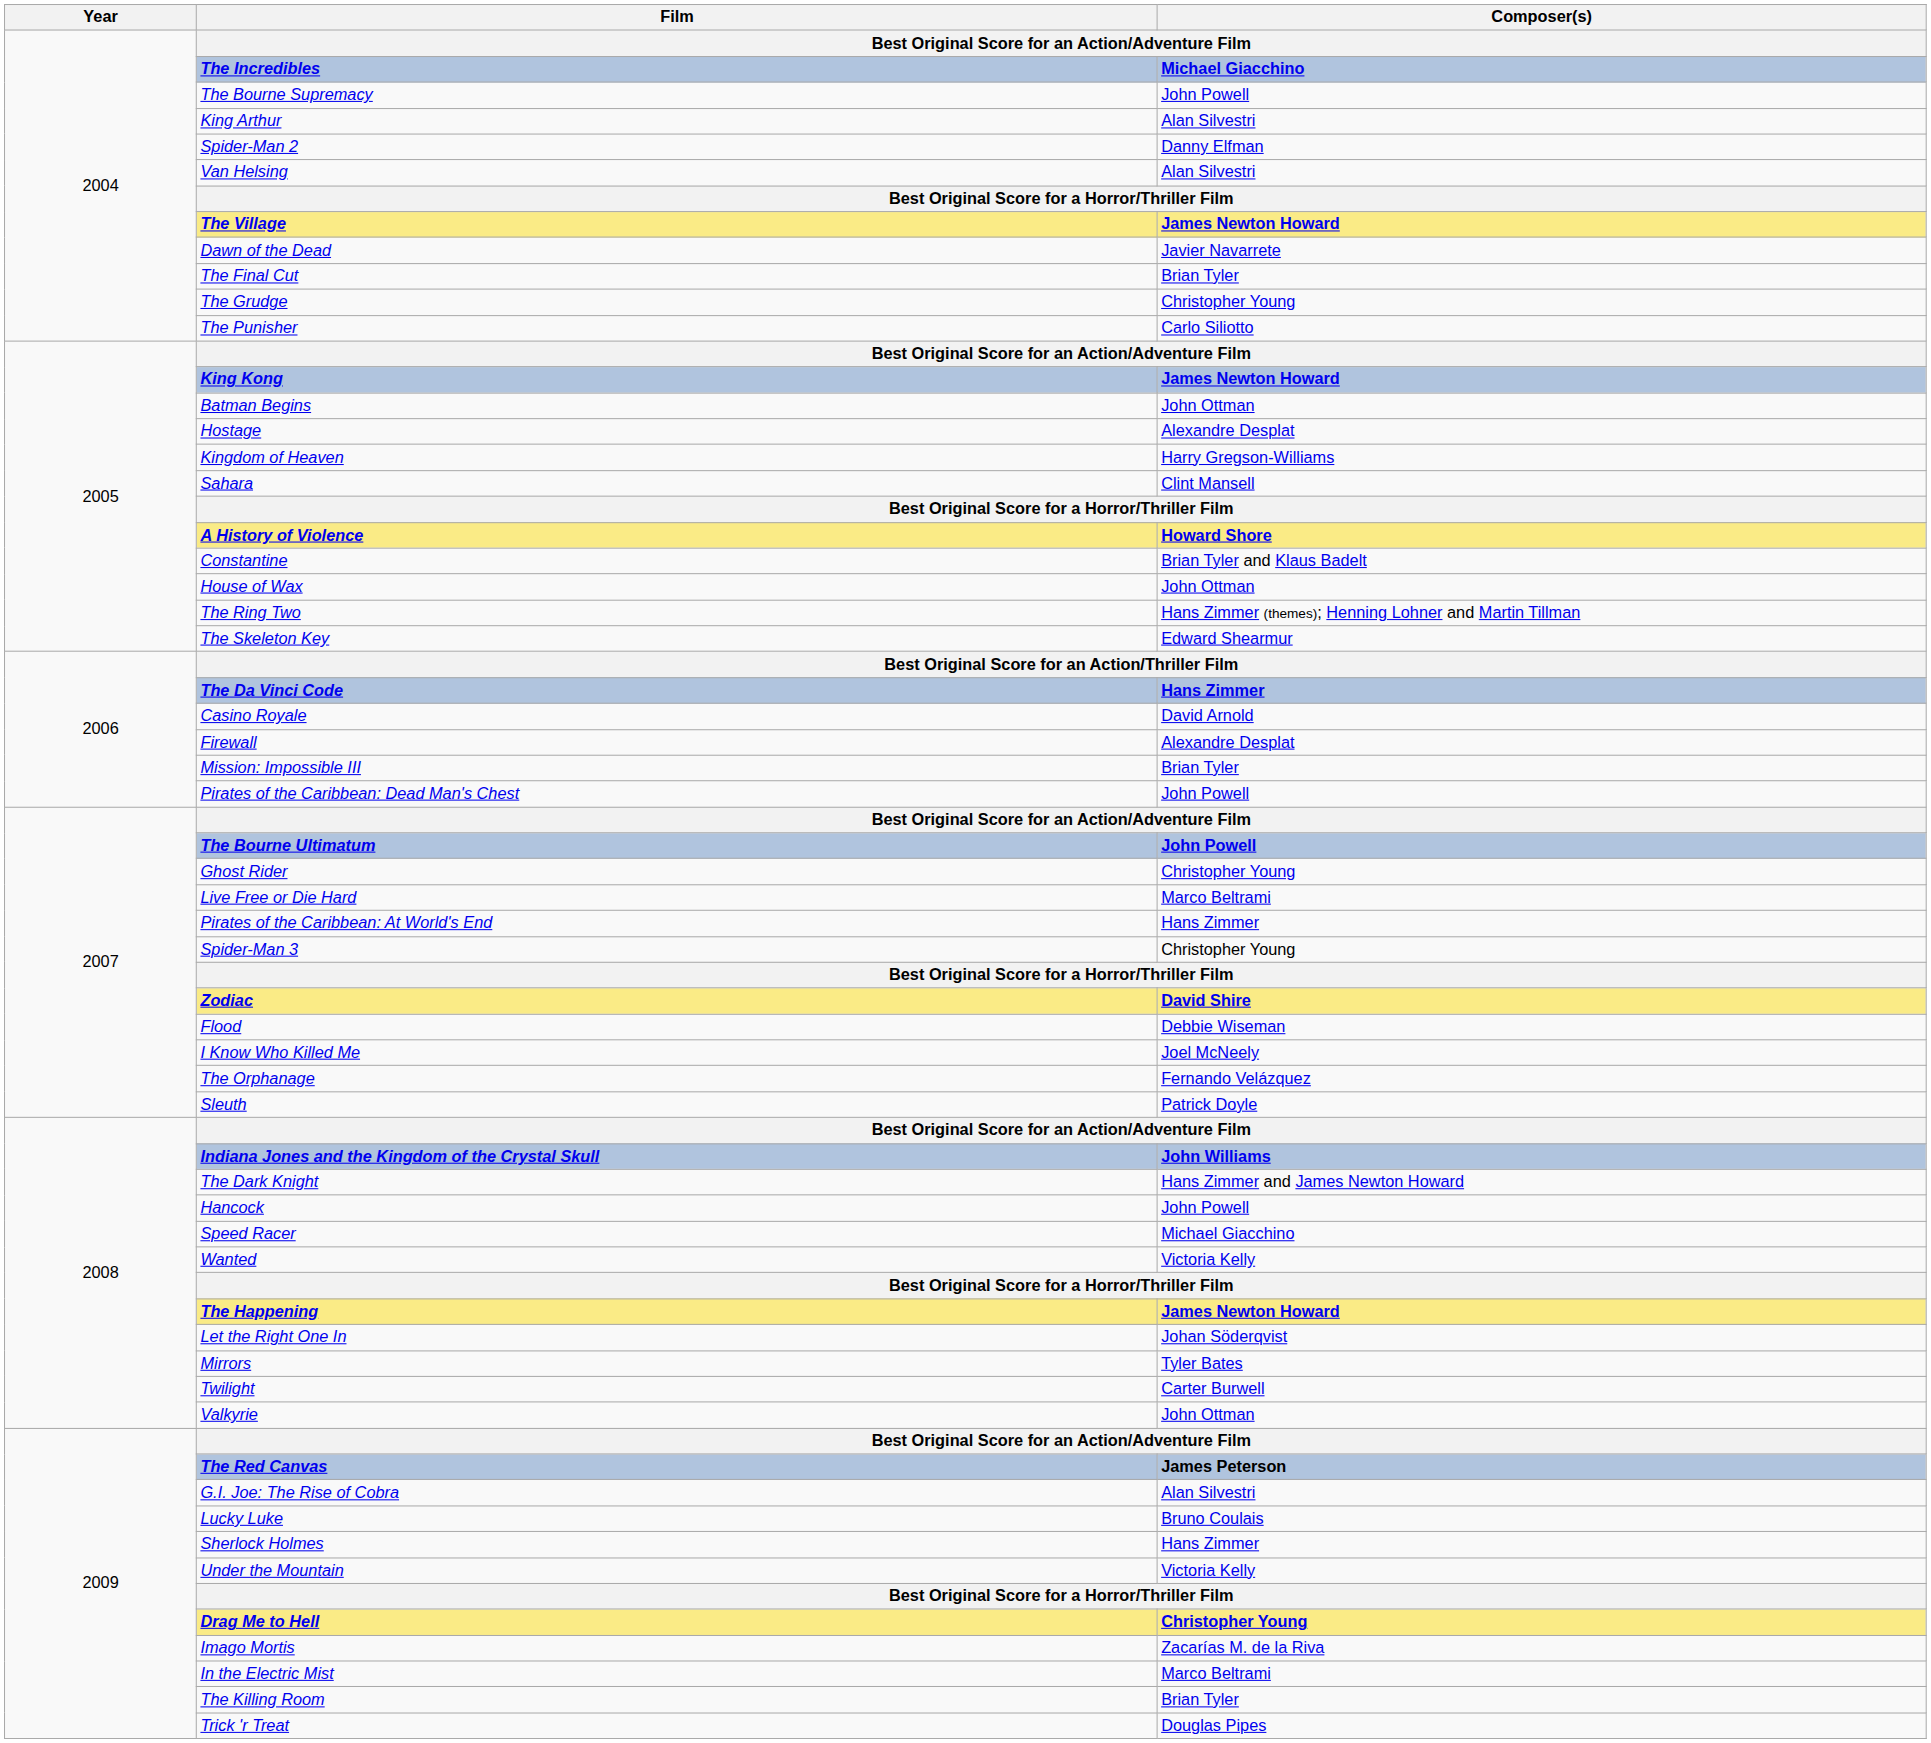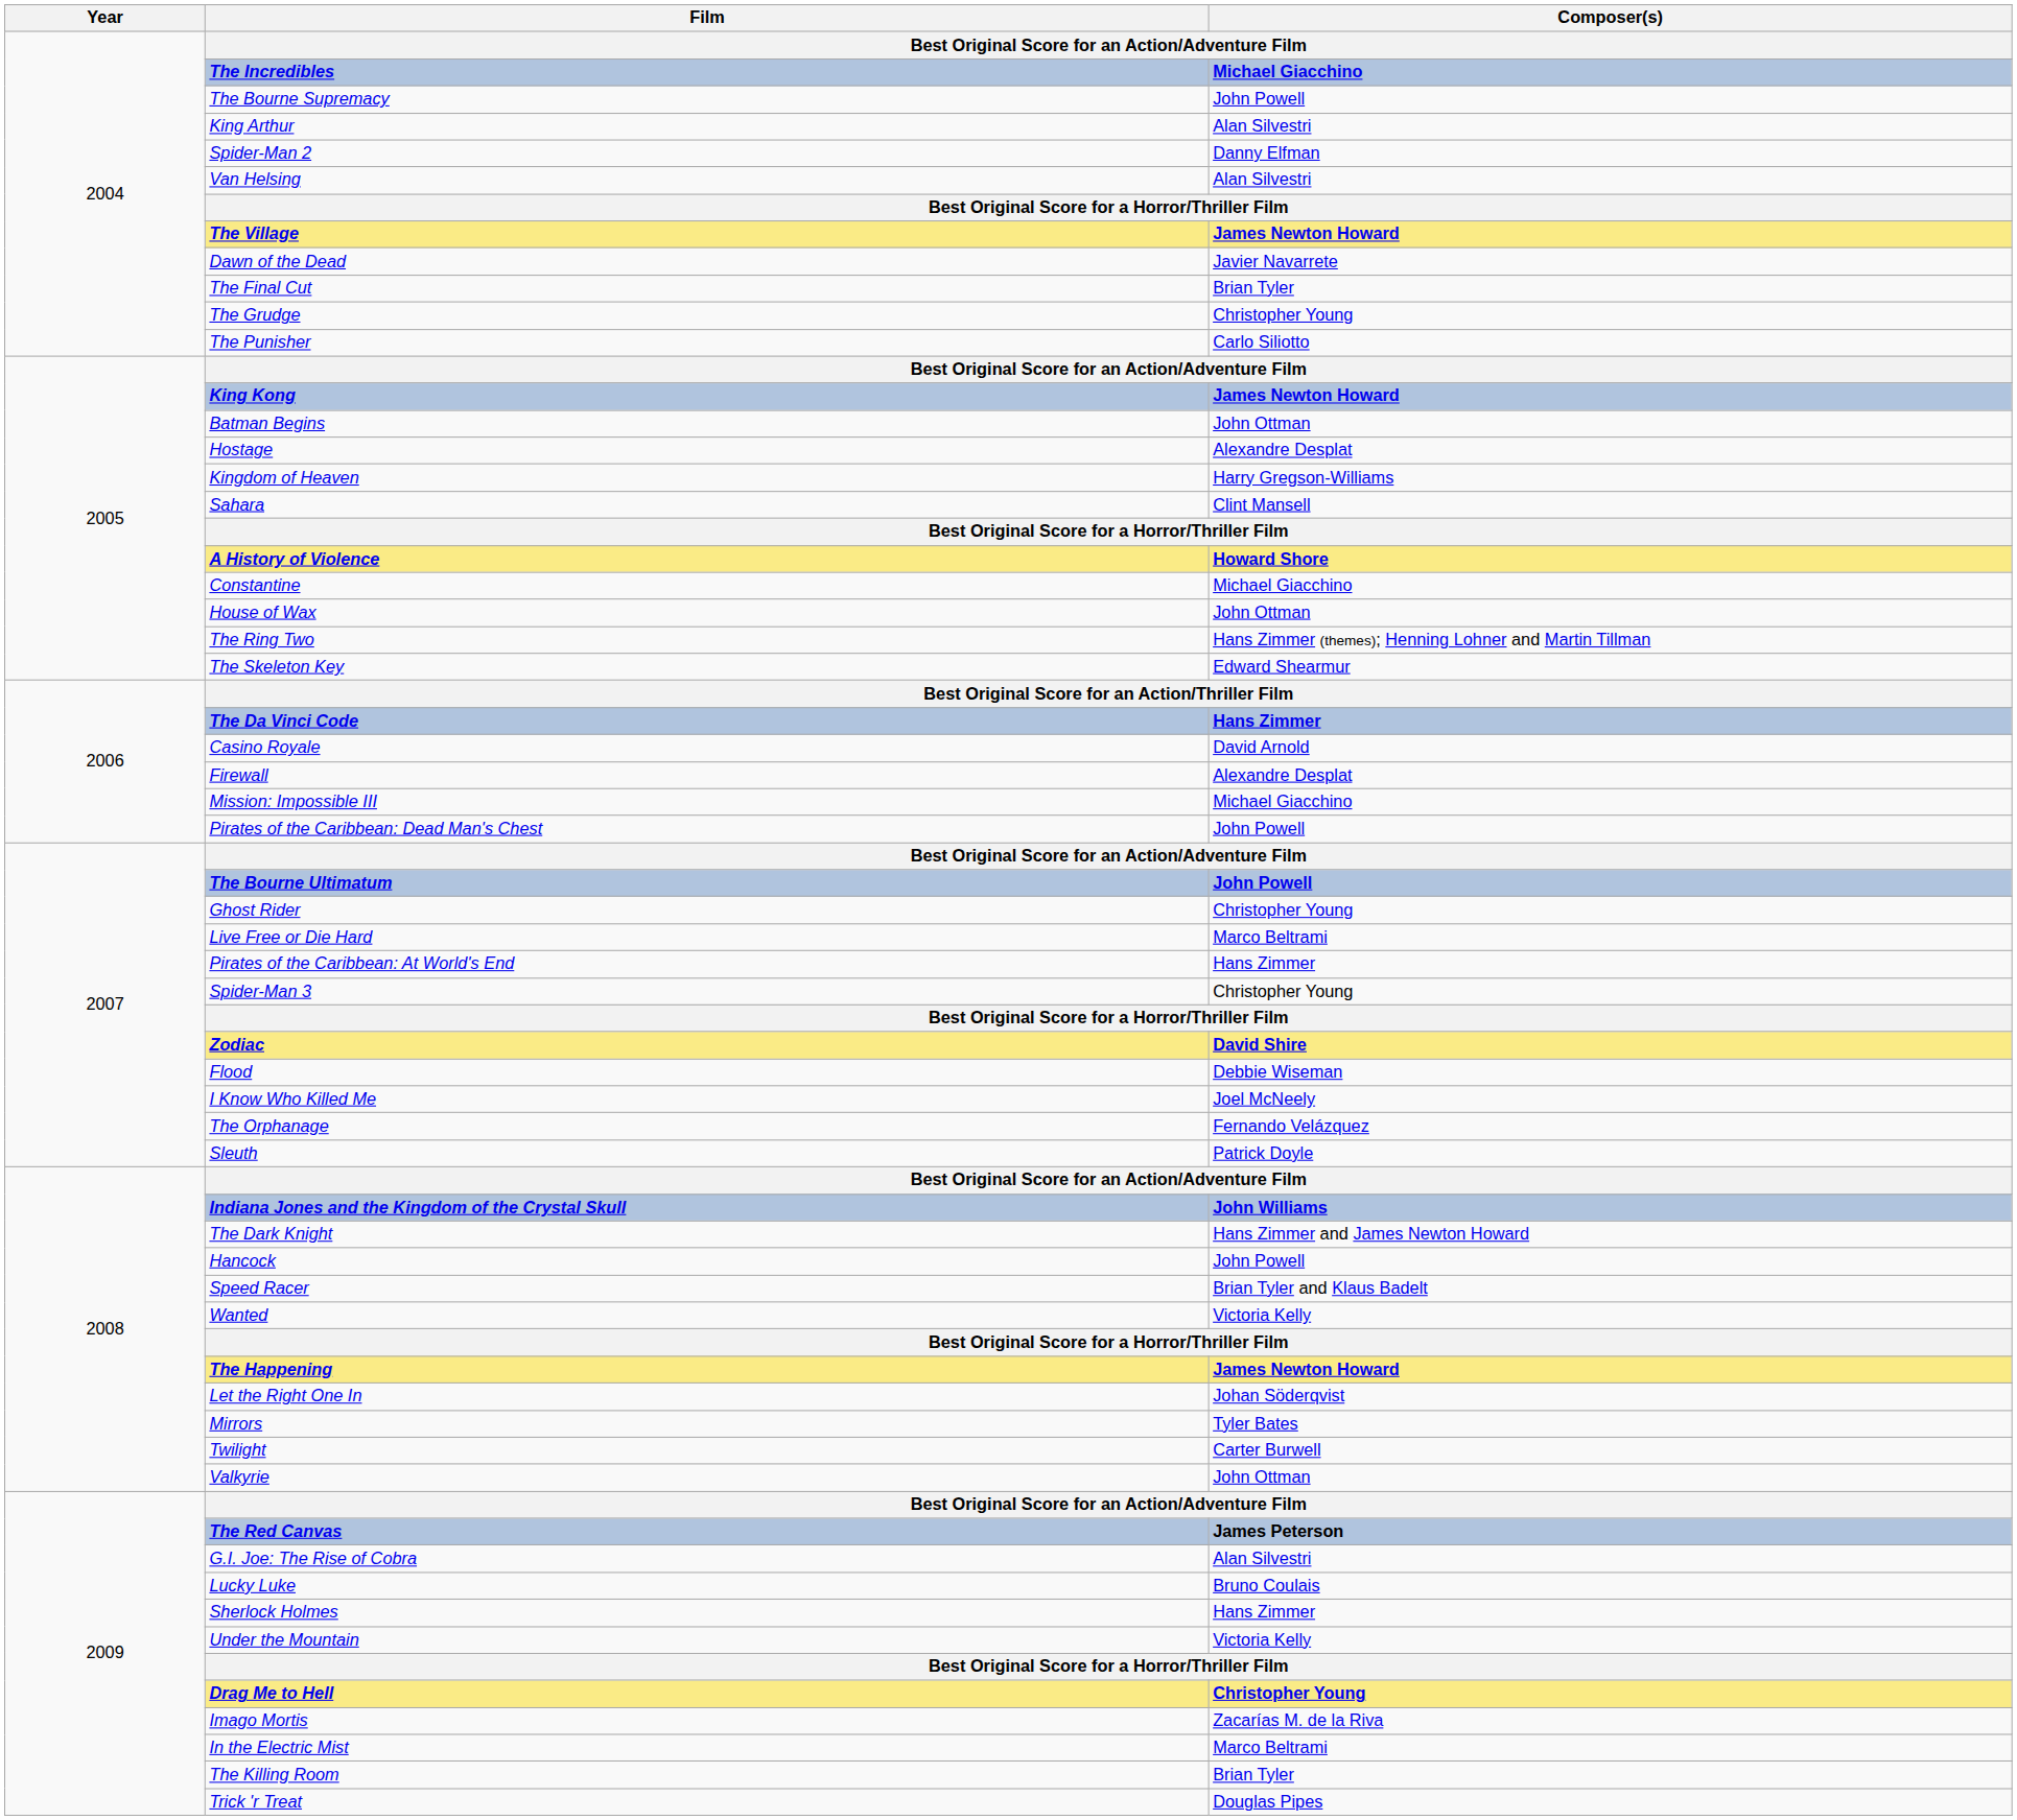Constantine | Composer(s): Brian Tyler and Klaus Badelt -> Michael Giacchino
Mission: Impossible III | Composer(s): Brian Tyler -> Michael Giacchino
Speed Racer | Composer(s): Michael Giacchino -> Brian Tyler and Klaus Badelt
